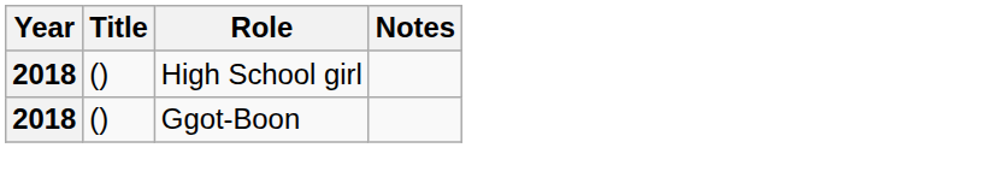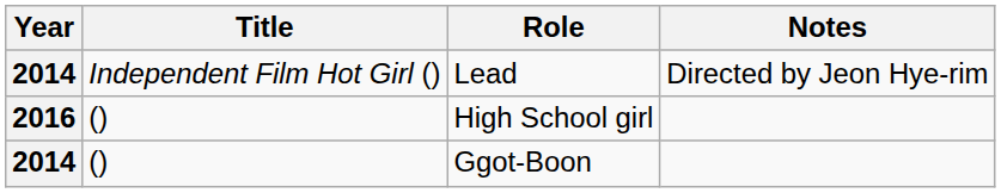+ row: 2014 | Independent Film Hot Girl () | Lead | Directed by Jeon Hye-rim
High School girl | Year: 2018 -> 2016
Ggot-Boon | Year: 2018 -> 2014
